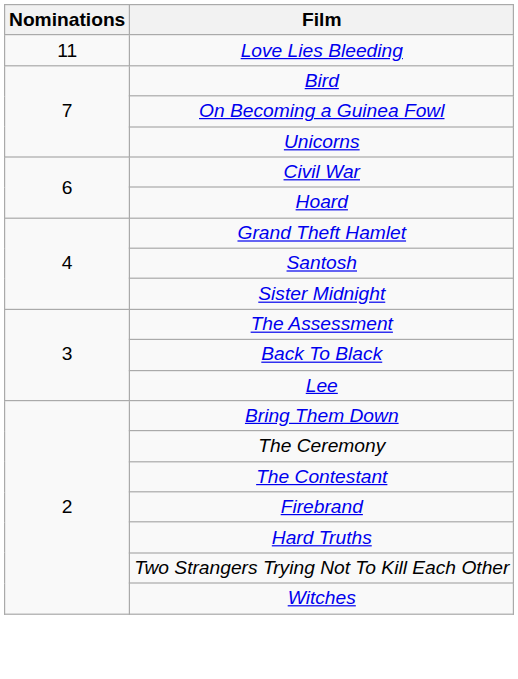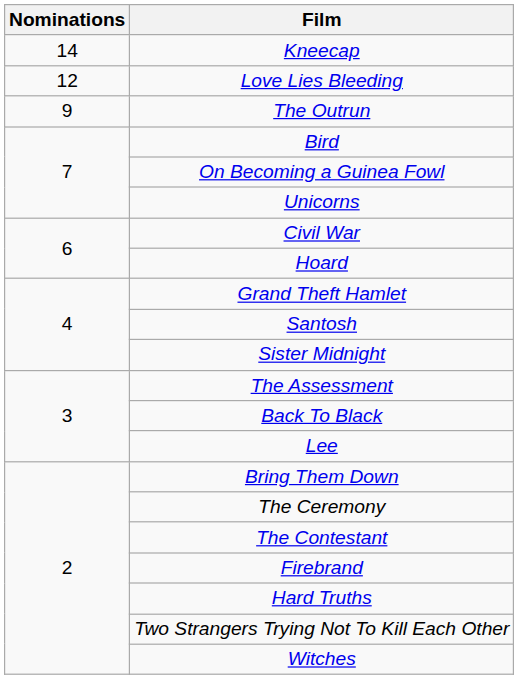+ row: 14 | Kneecap
Love Lies Bleeding | Nominations: 11 -> 12
+ row: 9 | The Outrun
